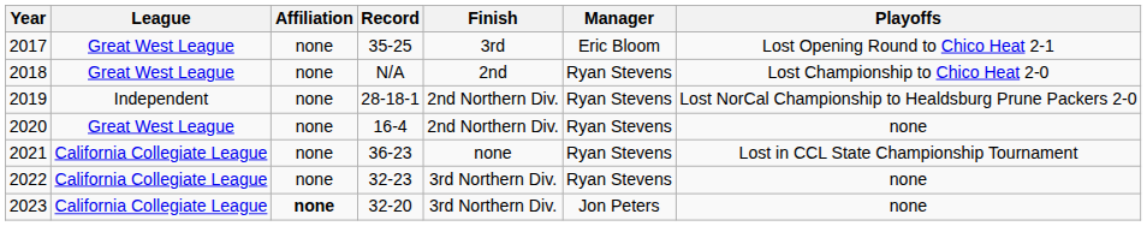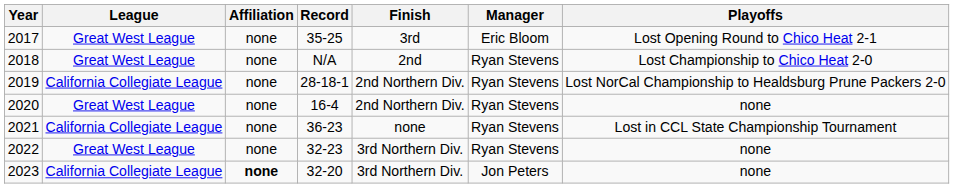2019 | League: Independent -> California Collegiate League
2022 | League: California Collegiate League -> Great West League
